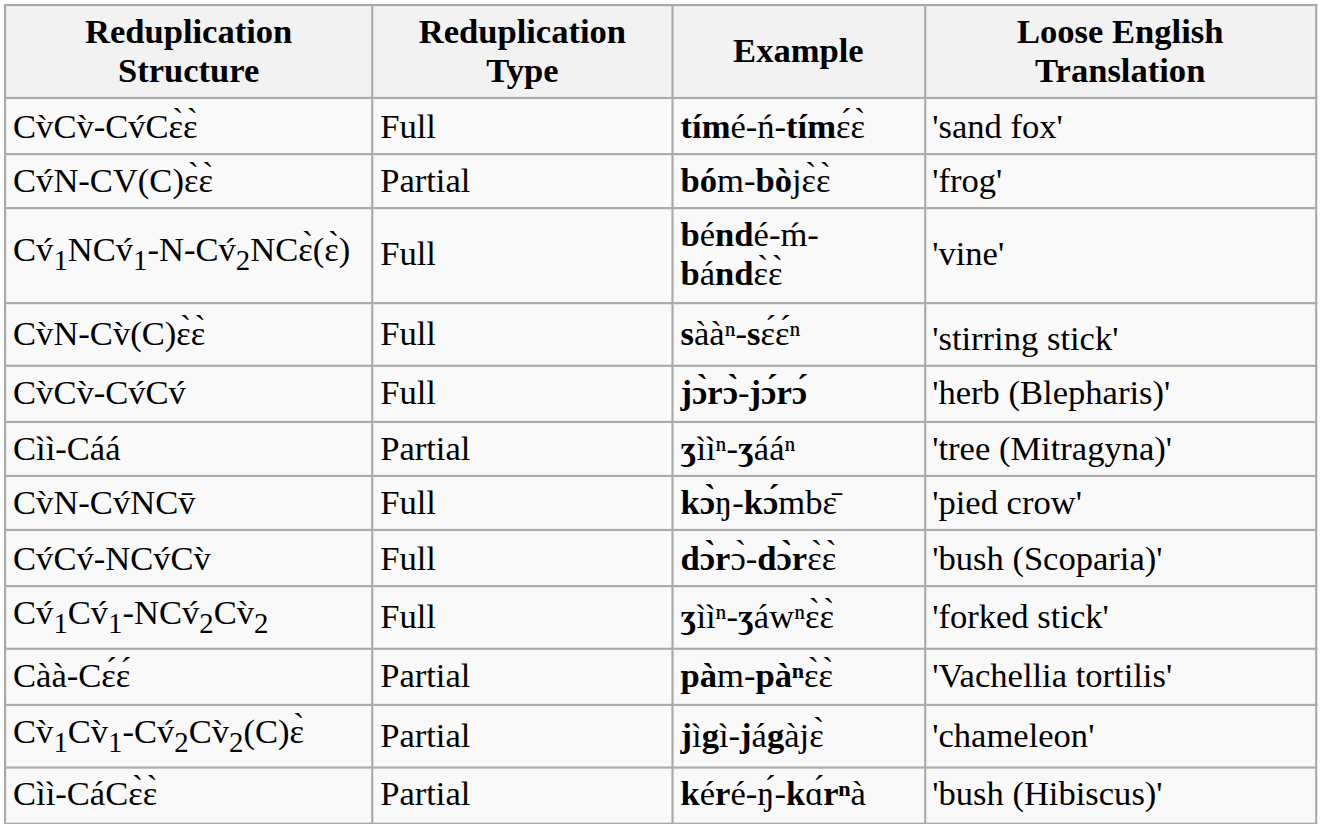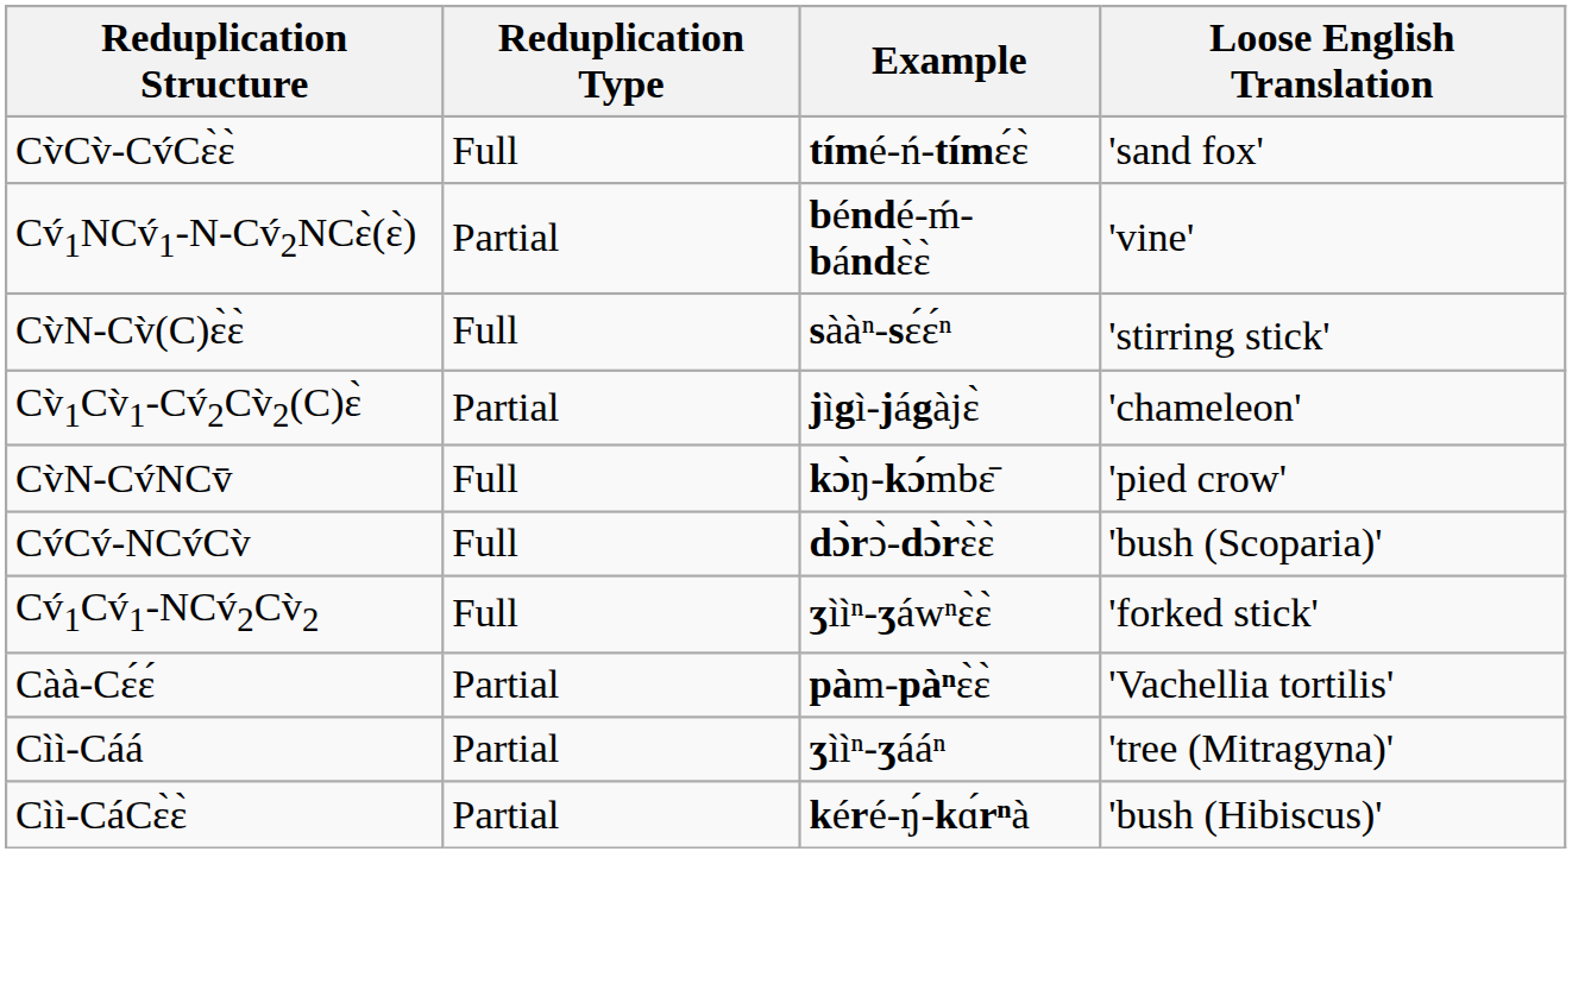- row: Cv́N-CV(C)ɛ̀ɛ̀ | Partial | bóm-bòjɛ̀ɛ̀ | 'frog'
Cv́1NCv́1-N-Cv́2NCɛ̀(ɛ̀) | Reduplication Type: Full -> Partial
- row: Cv̀Cv̀-Cv́Cv́ | Full | jɔ̀rɔ̀-jɔ́rɔ́ | 'herb (Blepharis)'
rows swapped: Cv̀1Cv̀1-Cv́2Cv̀2(C)ɛ̀ <-> Cìì-Cáá
